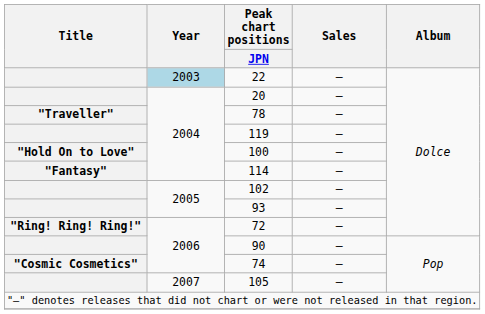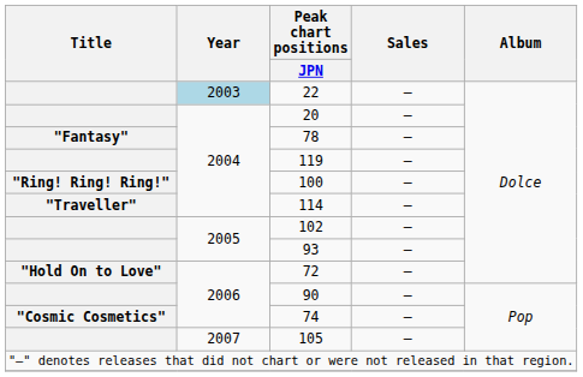78 | Title: "Traveller" -> "Fantasy"
100 | Title: "Hold On to Love" -> "Ring! Ring! Ring!"
114 | Title: "Fantasy" -> "Traveller"
72 | Title: "Ring! Ring! Ring!" -> "Hold On to Love"
